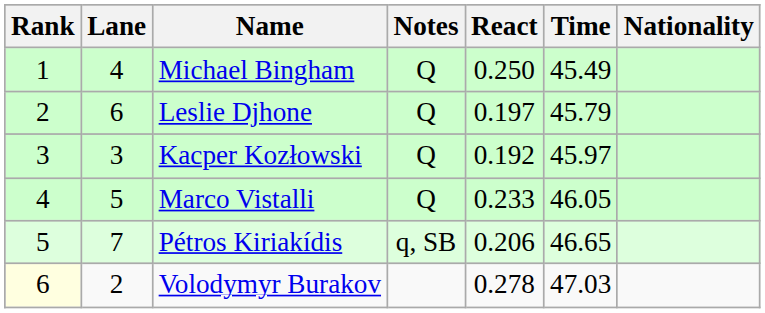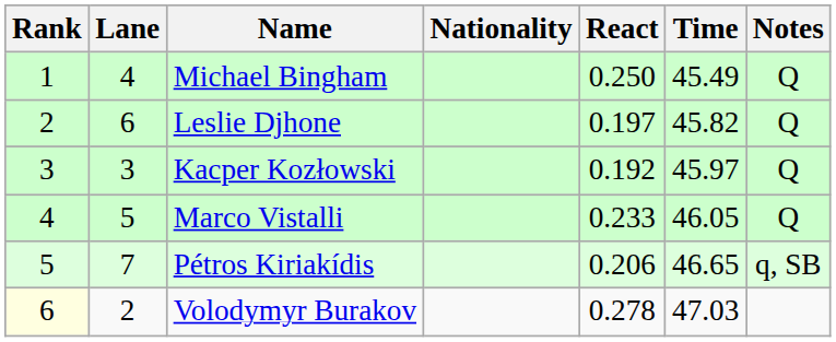columns swapped: Nationality <-> Notes
Leslie Djhone | Time: 45.79 -> 45.82
